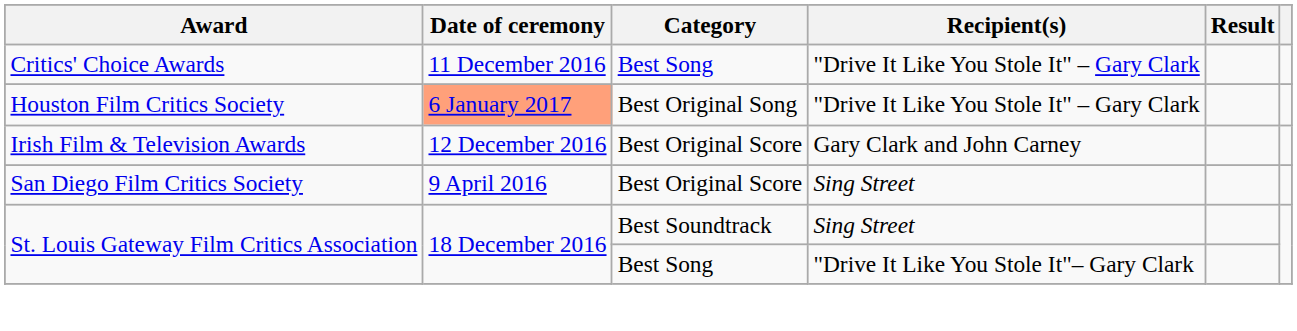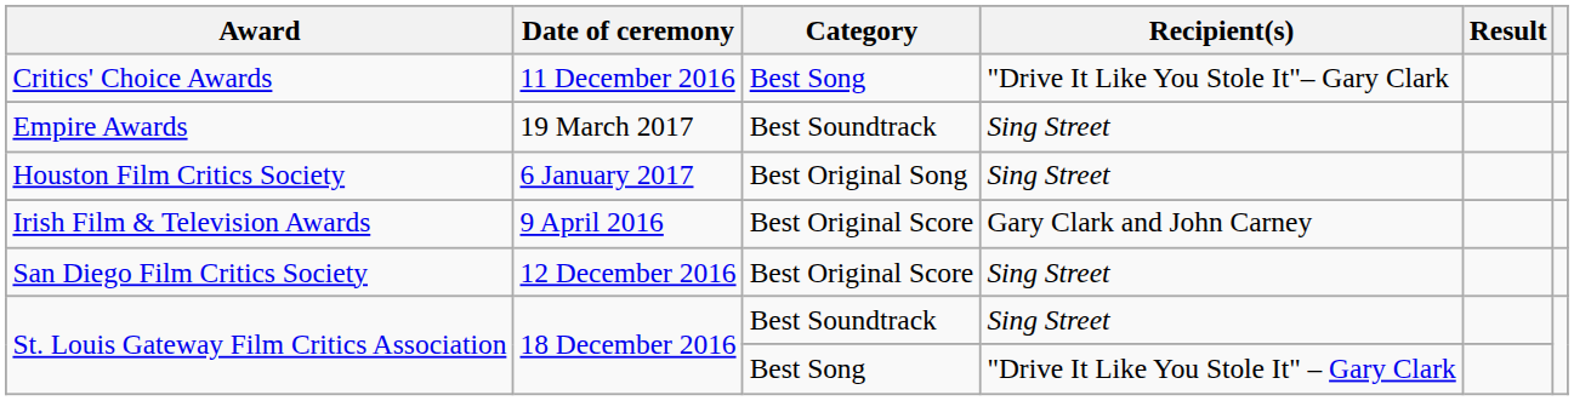Critics' Choice Awards | Recipient(s): "Drive It Like You Stole It" – Gary Clark -> "Drive It Like You Stole It"– Gary Clark
+ row: Empire Awards | 19 March 2017 | Best Soundtrack | Sing Street
Houston Film Critics Society | Date of ceremony: lightsalmon background -> no background
Houston Film Critics Society | Recipient(s): "Drive It Like You Stole It" – Gary Clark -> Sing Street
Irish Film & Television Awards | Date of ceremony: 12 December 2016 -> 9 April 2016
San Diego Film Critics Society | Date of ceremony: 9 April 2016 -> 12 December 2016
St. Louis Gateway Film Critics Association / Best Song | Recipient(s): "Drive It Like You Stole It"– Gary Clark -> "Drive It Like You Stole It" – Gary Clark
